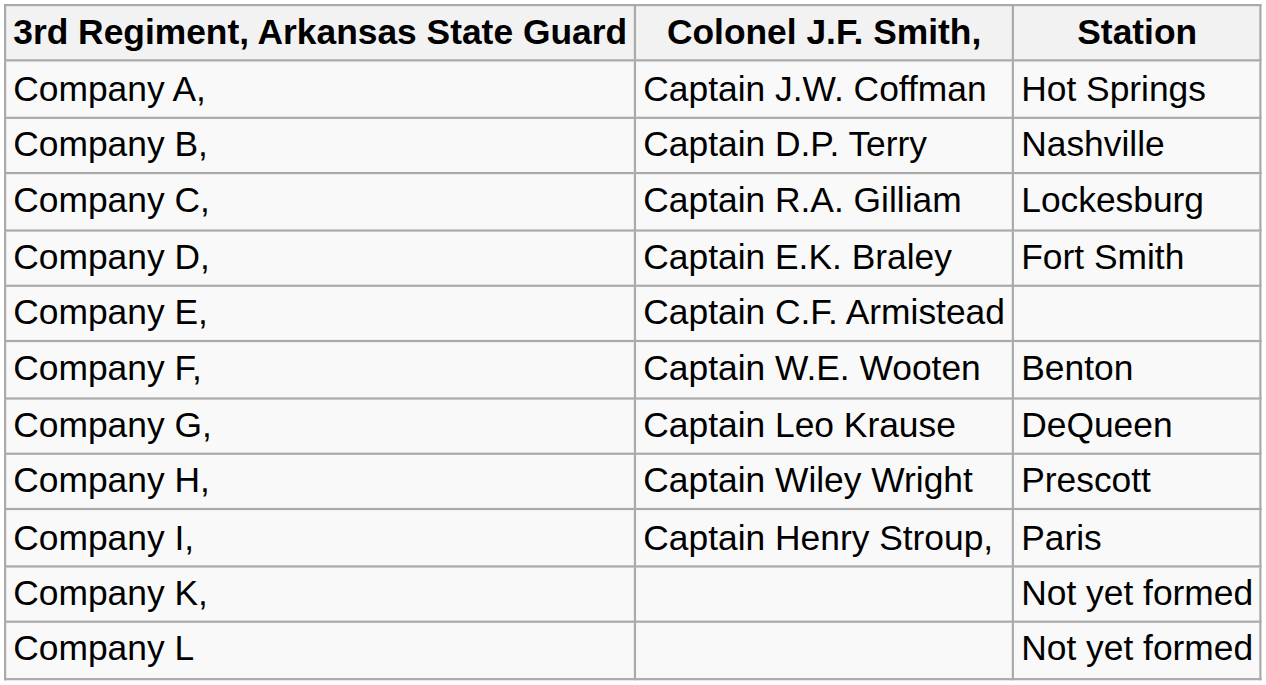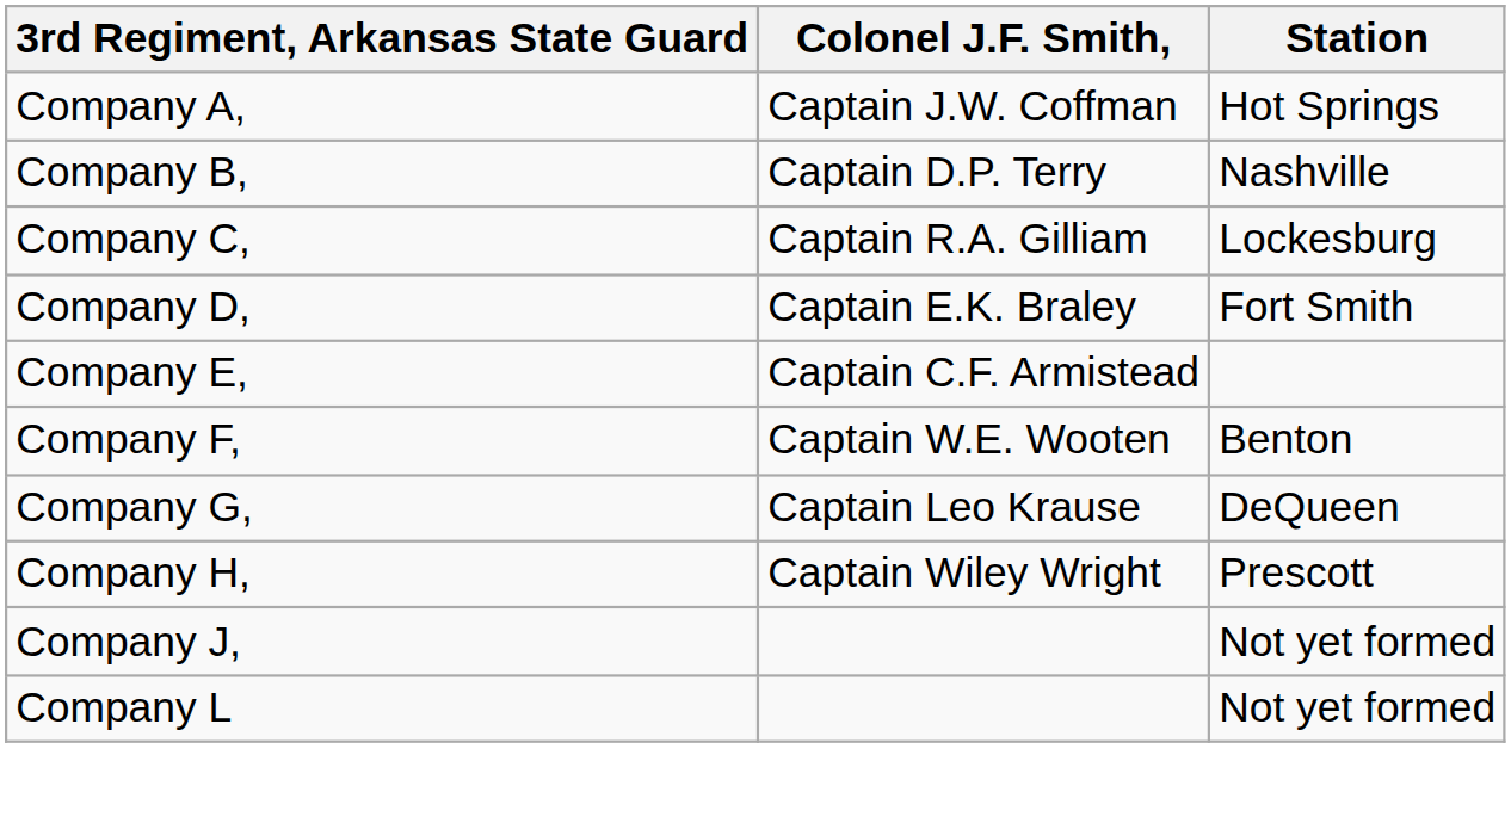- row: Company I, | Captain Henry Stroup, | Paris
+ row: Company J, | Not yet formed
- row: Company K, | Not yet formed
